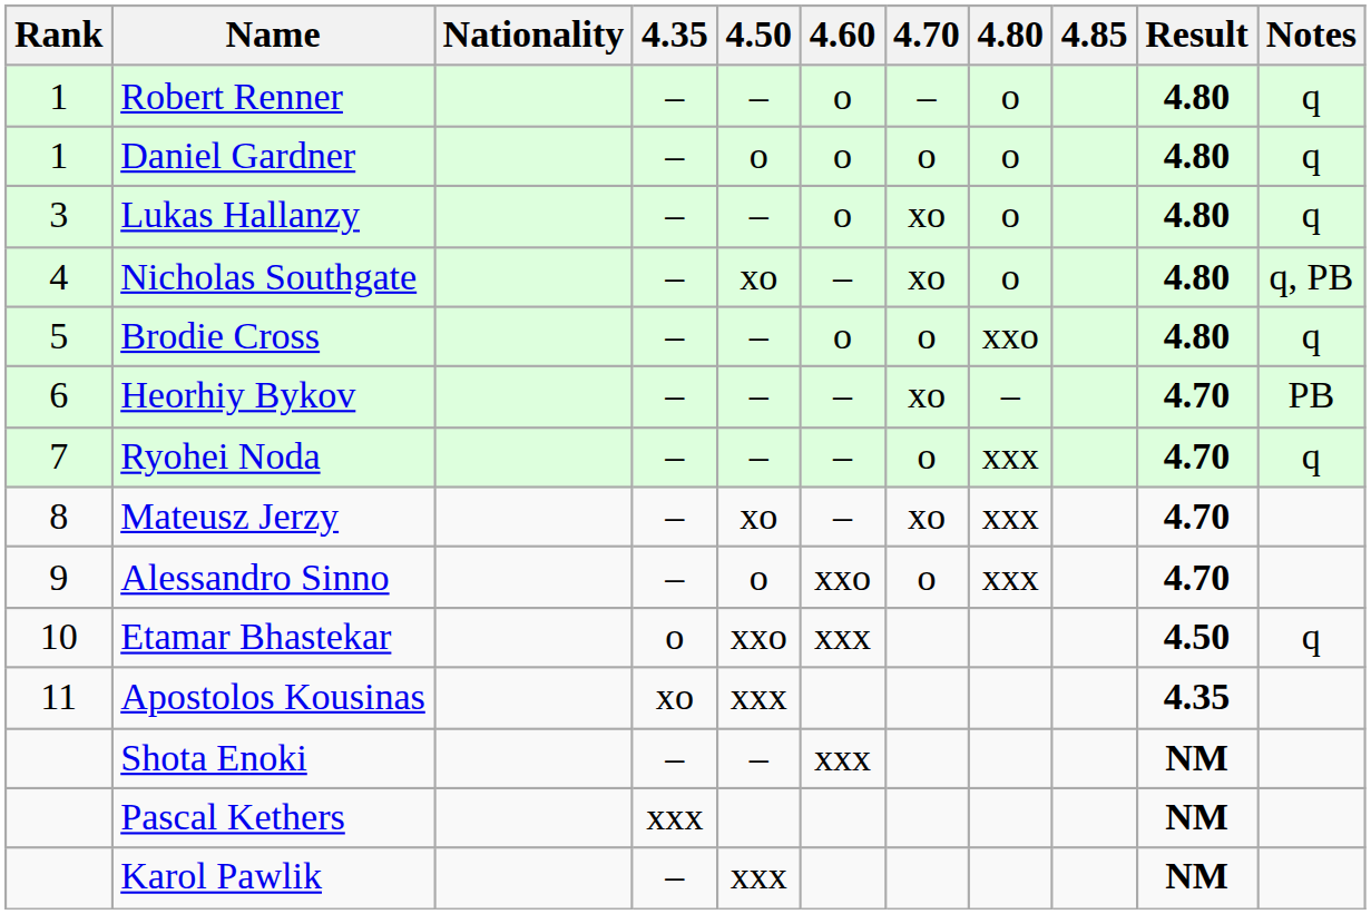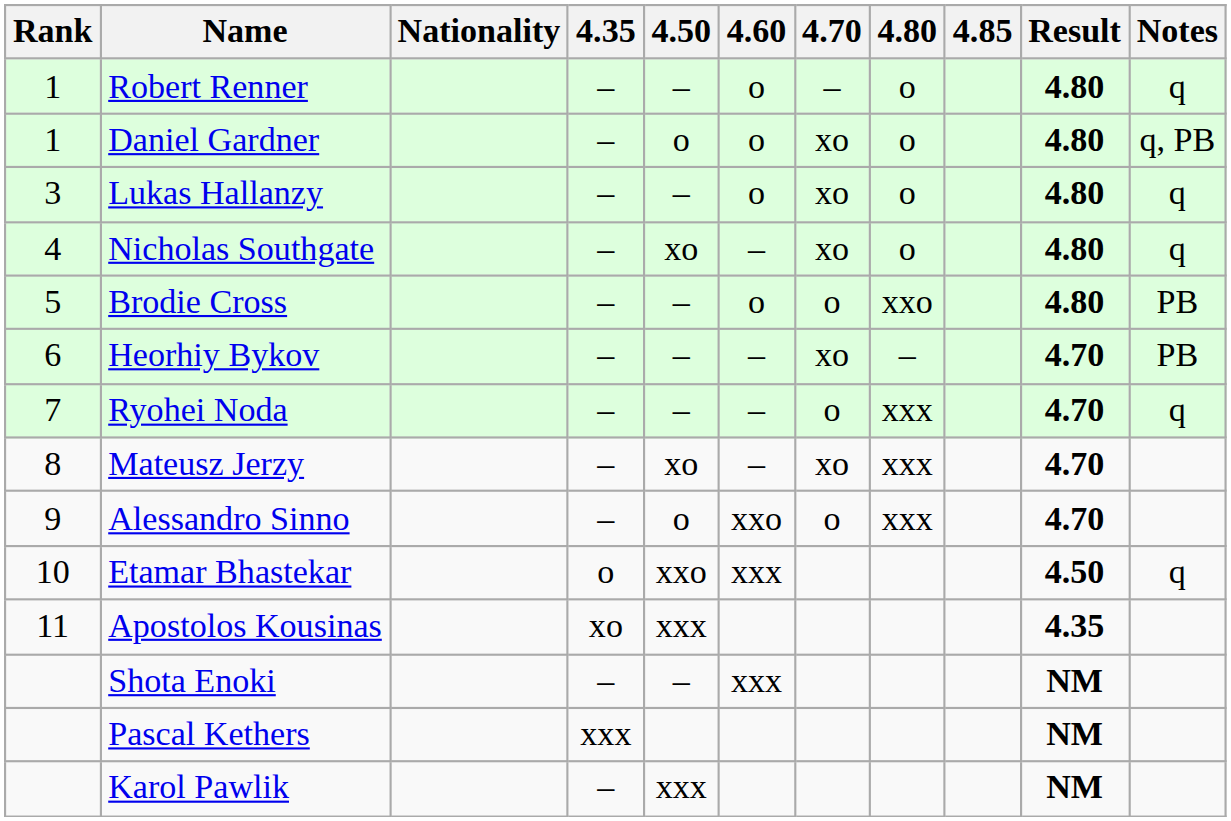Daniel Gardner | 4.70: o -> xo
Daniel Gardner | Notes: q -> q, PB
Nicholas Southgate | Notes: q, PB -> q
Brodie Cross | Notes: q -> PB
